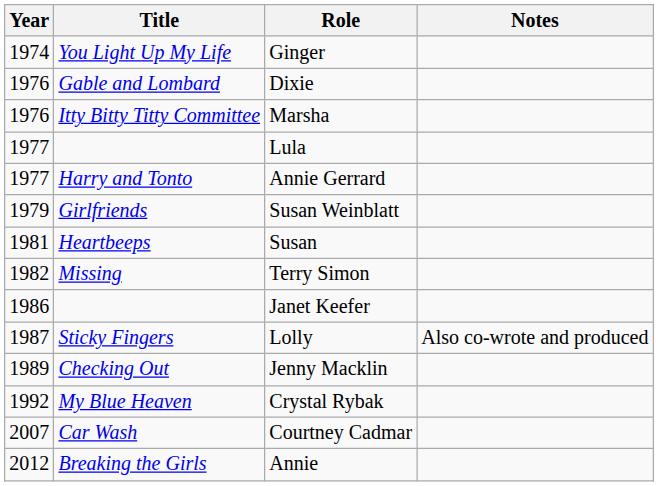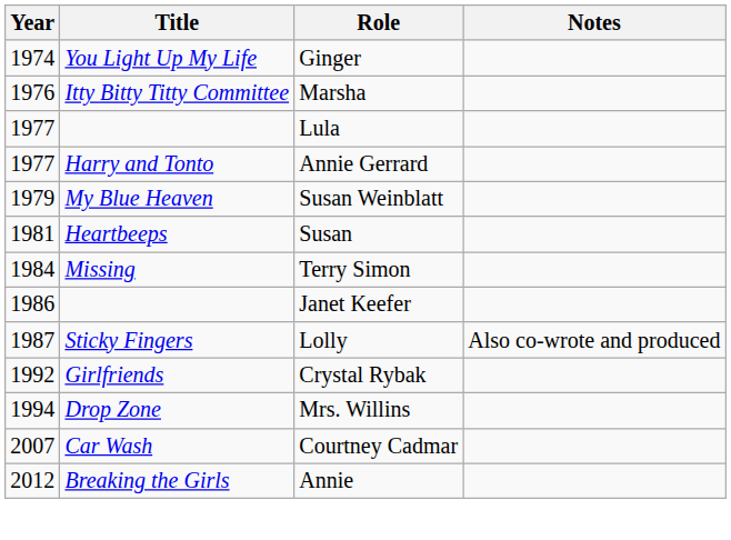- row: 1976 | Gable and Lombard | Dixie
Susan Weinblatt | Title: Girlfriends -> My Blue Heaven
Terry Simon | Year: 1982 -> 1984
- row: 1989 | Checking Out | Jenny Macklin
Crystal Rybak | Title: My Blue Heaven -> Girlfriends
+ row: 1994 | Drop Zone | Mrs. Willins
